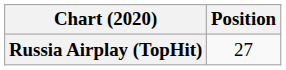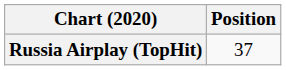Russia Airplay (TopHit) | Position: 27 -> 37
